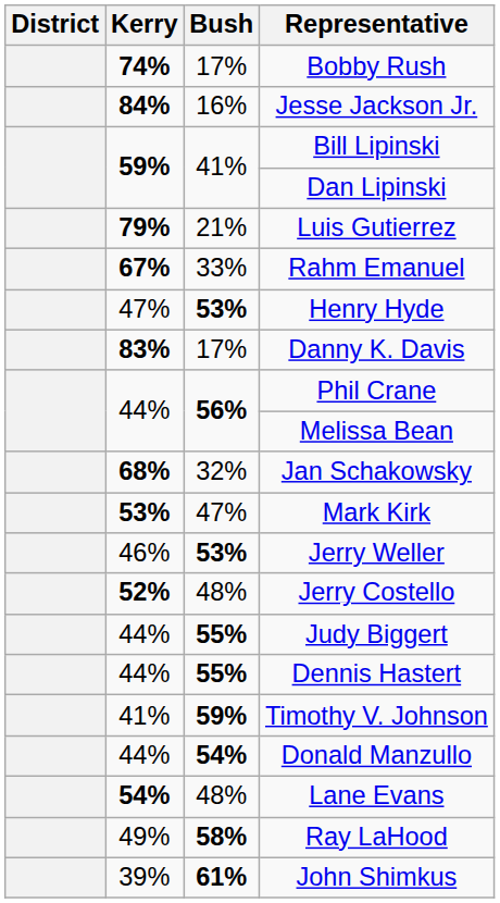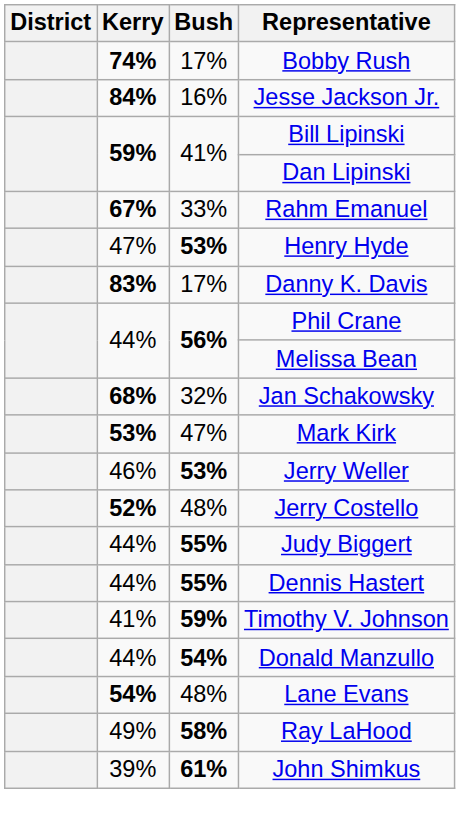- row: 79% | 21% | Luis Gutierrez
